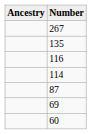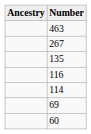+ row: 463
- row: 87
